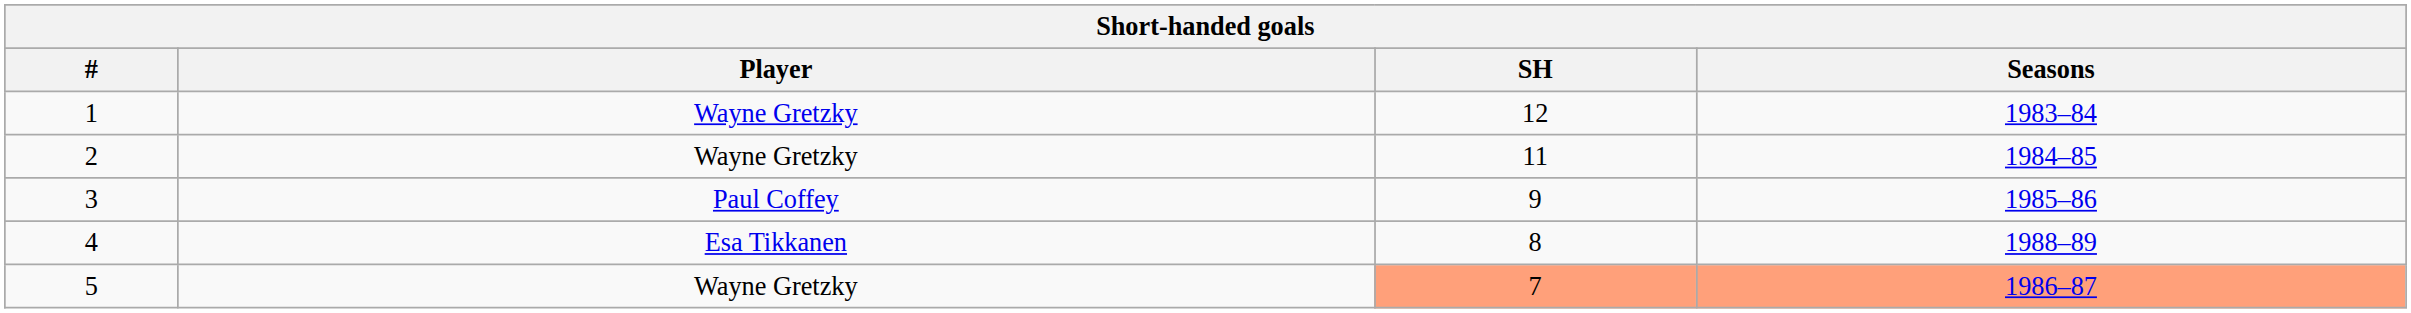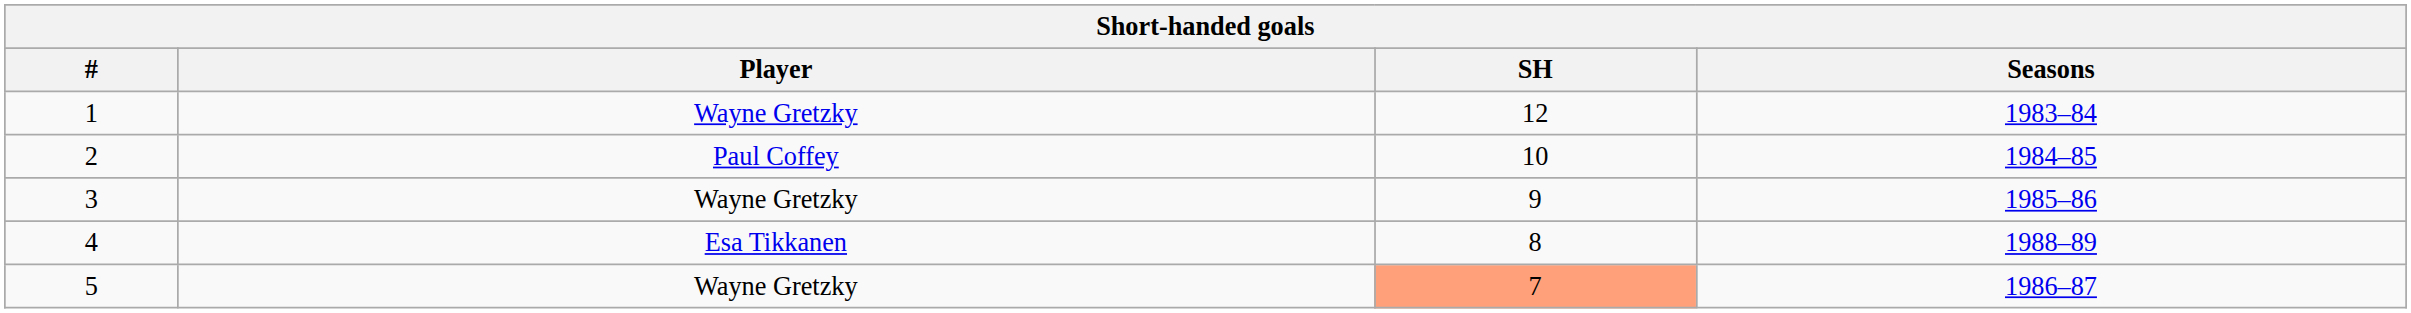2 | Player: Wayne Gretzky -> Paul Coffey
2 | SH: 11 -> 10
3 | Player: Paul Coffey -> Wayne Gretzky
5 | Seasons: lightsalmon background -> no background
